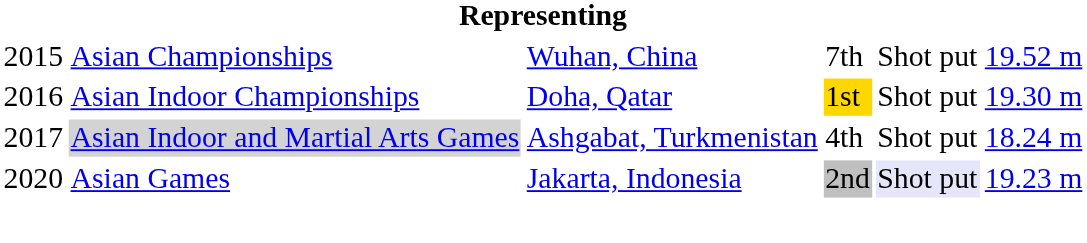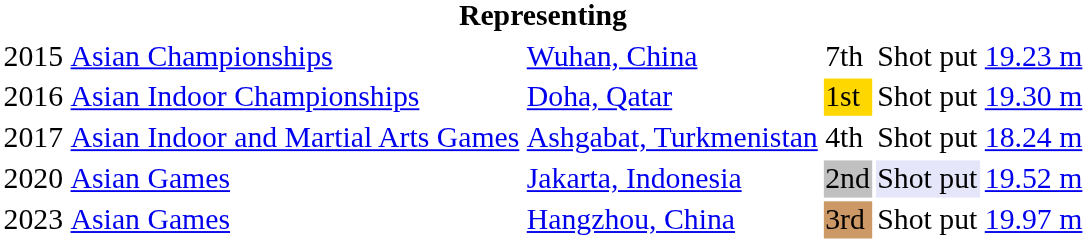Wuhan, China | column 6: 19.52 m -> 19.23 m
Ashgabat, Turkmenistan | column 2: lightgrey background -> no background
Jakarta, Indonesia | column 6: 19.23 m -> 19.52 m
+ row: 2023 | Asian Games | Hangzhou, China | 3rd | Shot put | 19.97 m
